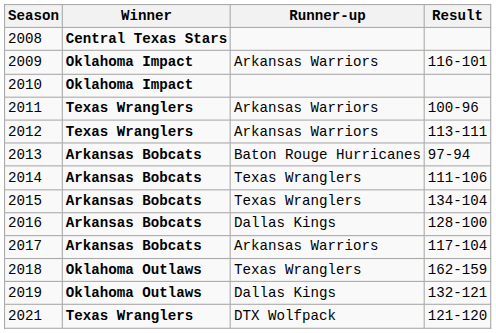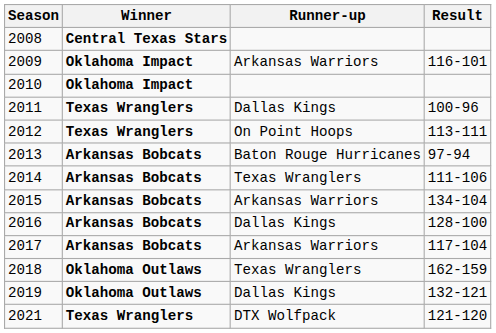2011 | Runner-up: Arkansas Warriors -> Dallas Kings
2012 | Runner-up: Arkansas Warriors -> On Point Hoops
2015 | Runner-up: Texas Wranglers -> Arkansas Warriors
